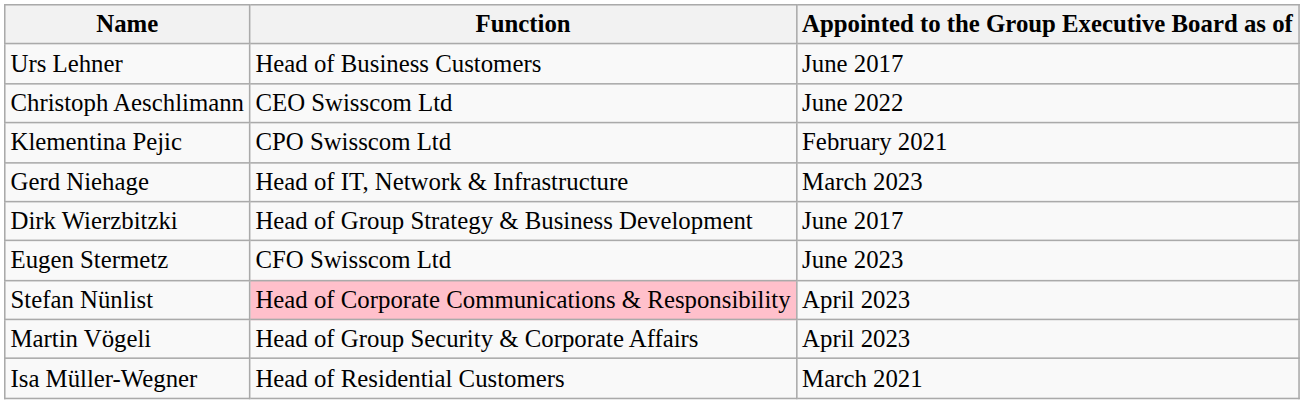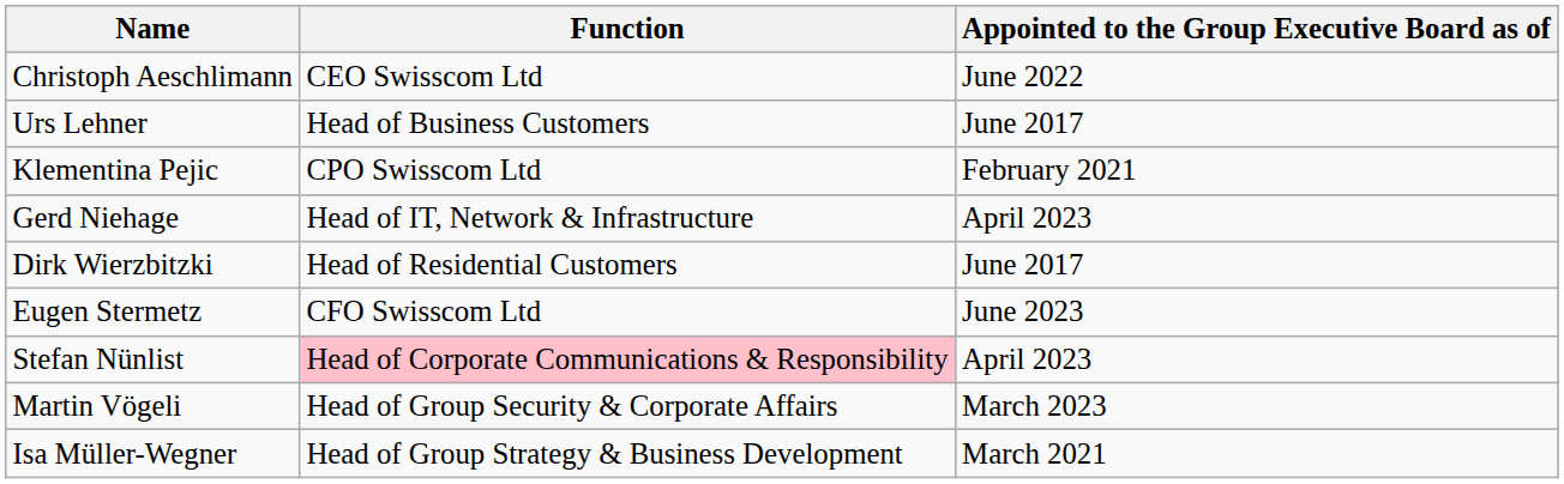rows swapped: Christoph Aeschlimann <-> Urs Lehner
Gerd Niehage | Appointed to the Group Executive Board as of: March 2023 -> April 2023
Dirk Wierzbitzki | Function: Head of Group Strategy & Business Development -> Head of Residential Customers
Martin Vögeli | Appointed to the Group Executive Board as of: April 2023 -> March 2023
Isa Müller-Wegner | Function: Head of Residential Customers -> Head of Group Strategy & Business Development
